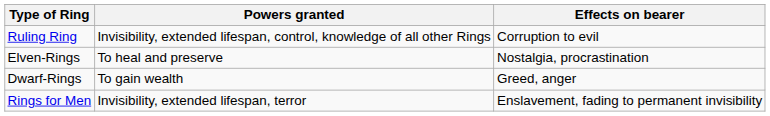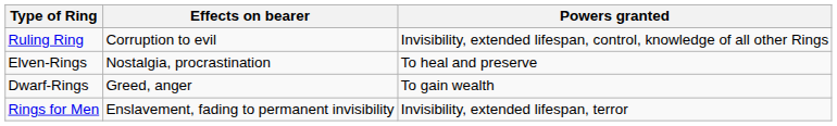columns swapped: Powers granted <-> Effects on bearer
